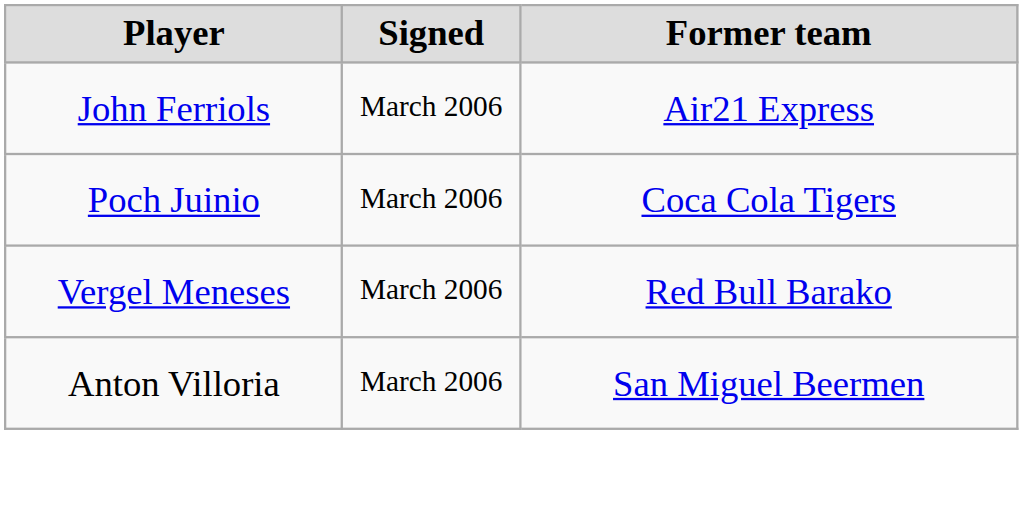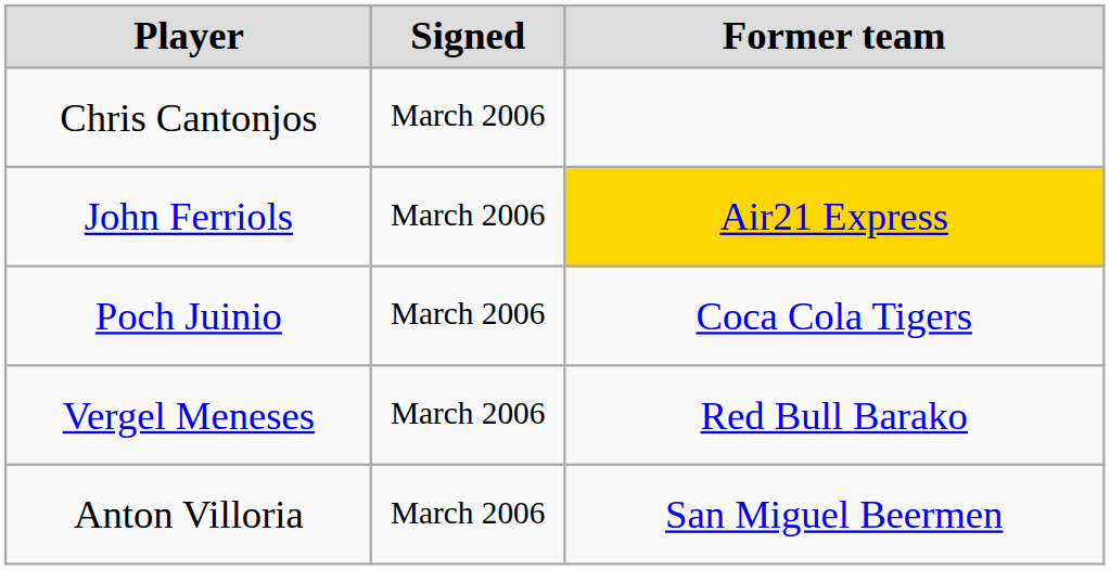+ row: Chris Cantonjos | March 2006
John Ferriols | Former team: no background -> gold background
